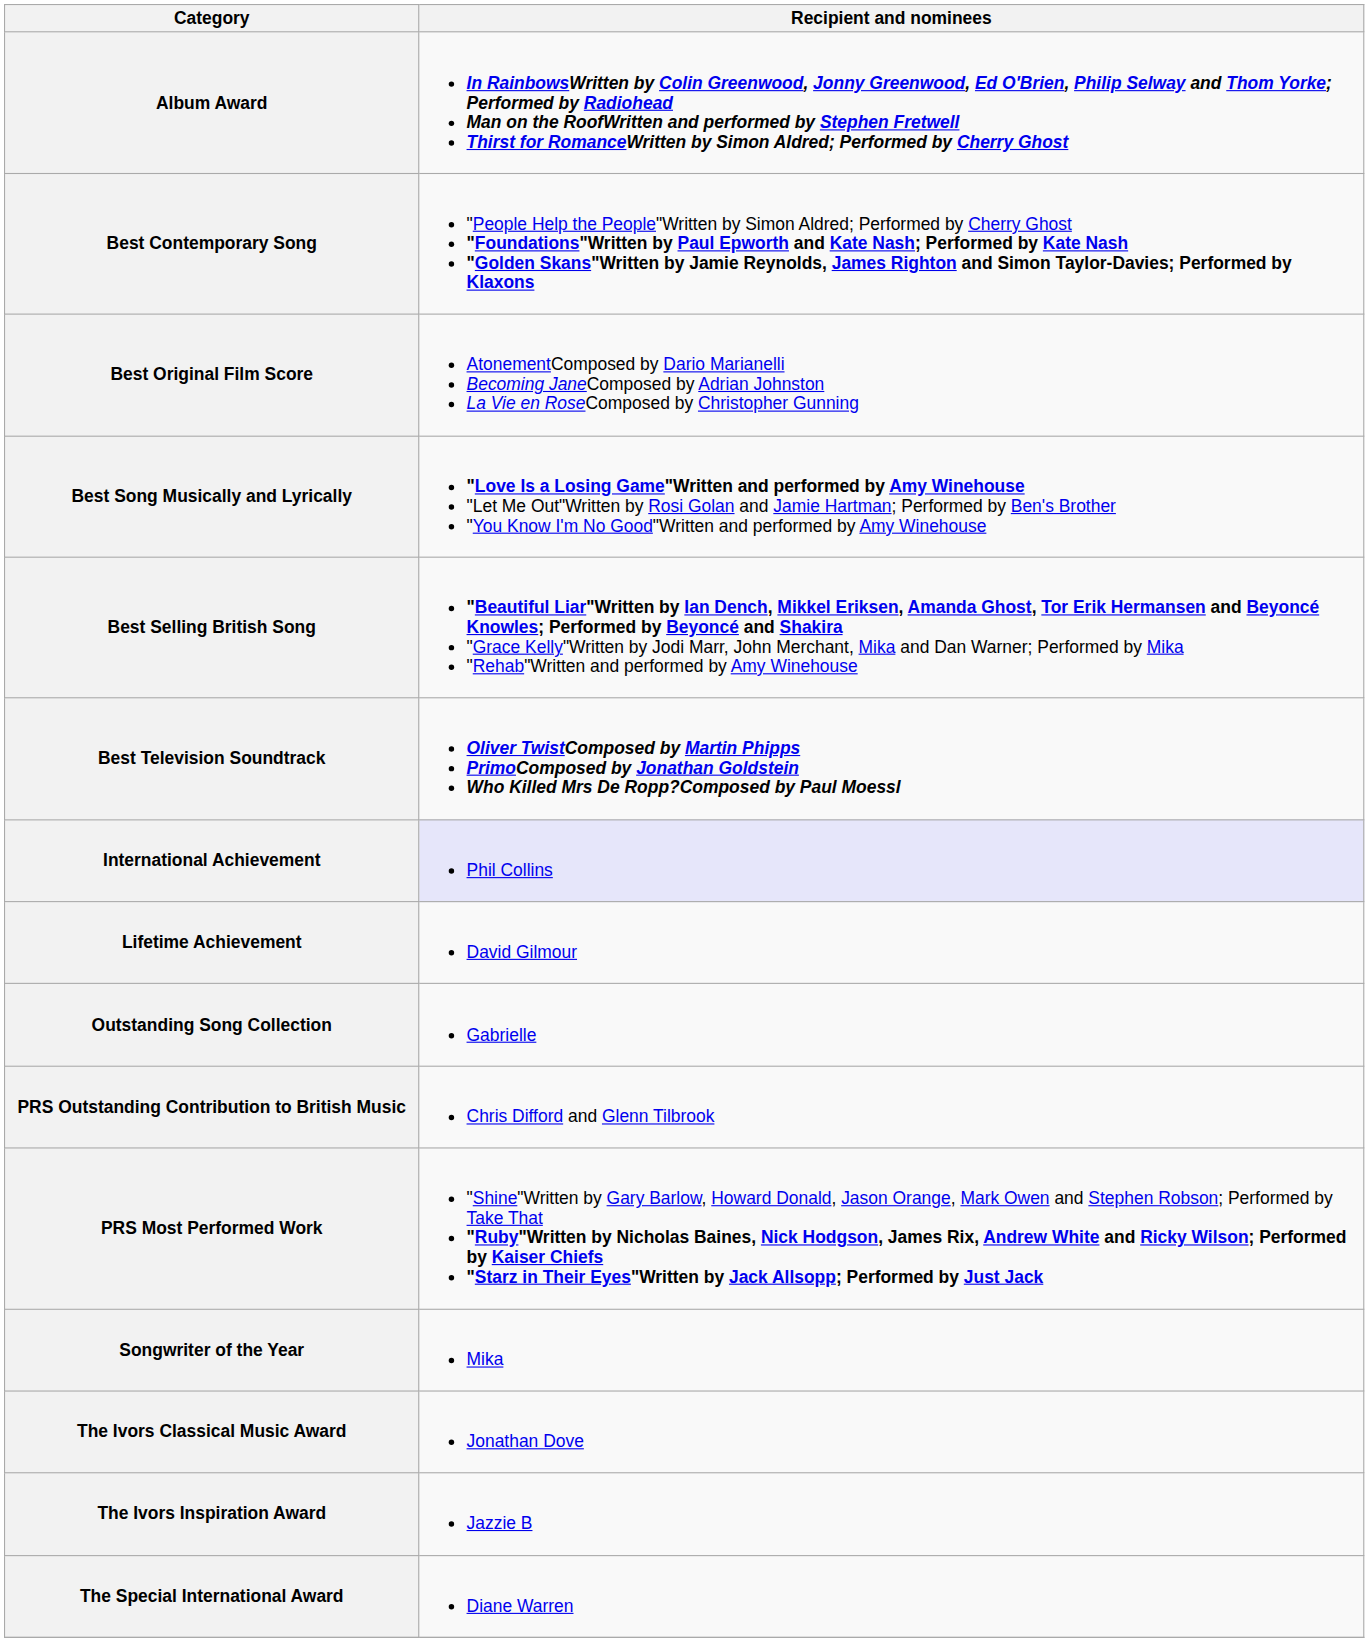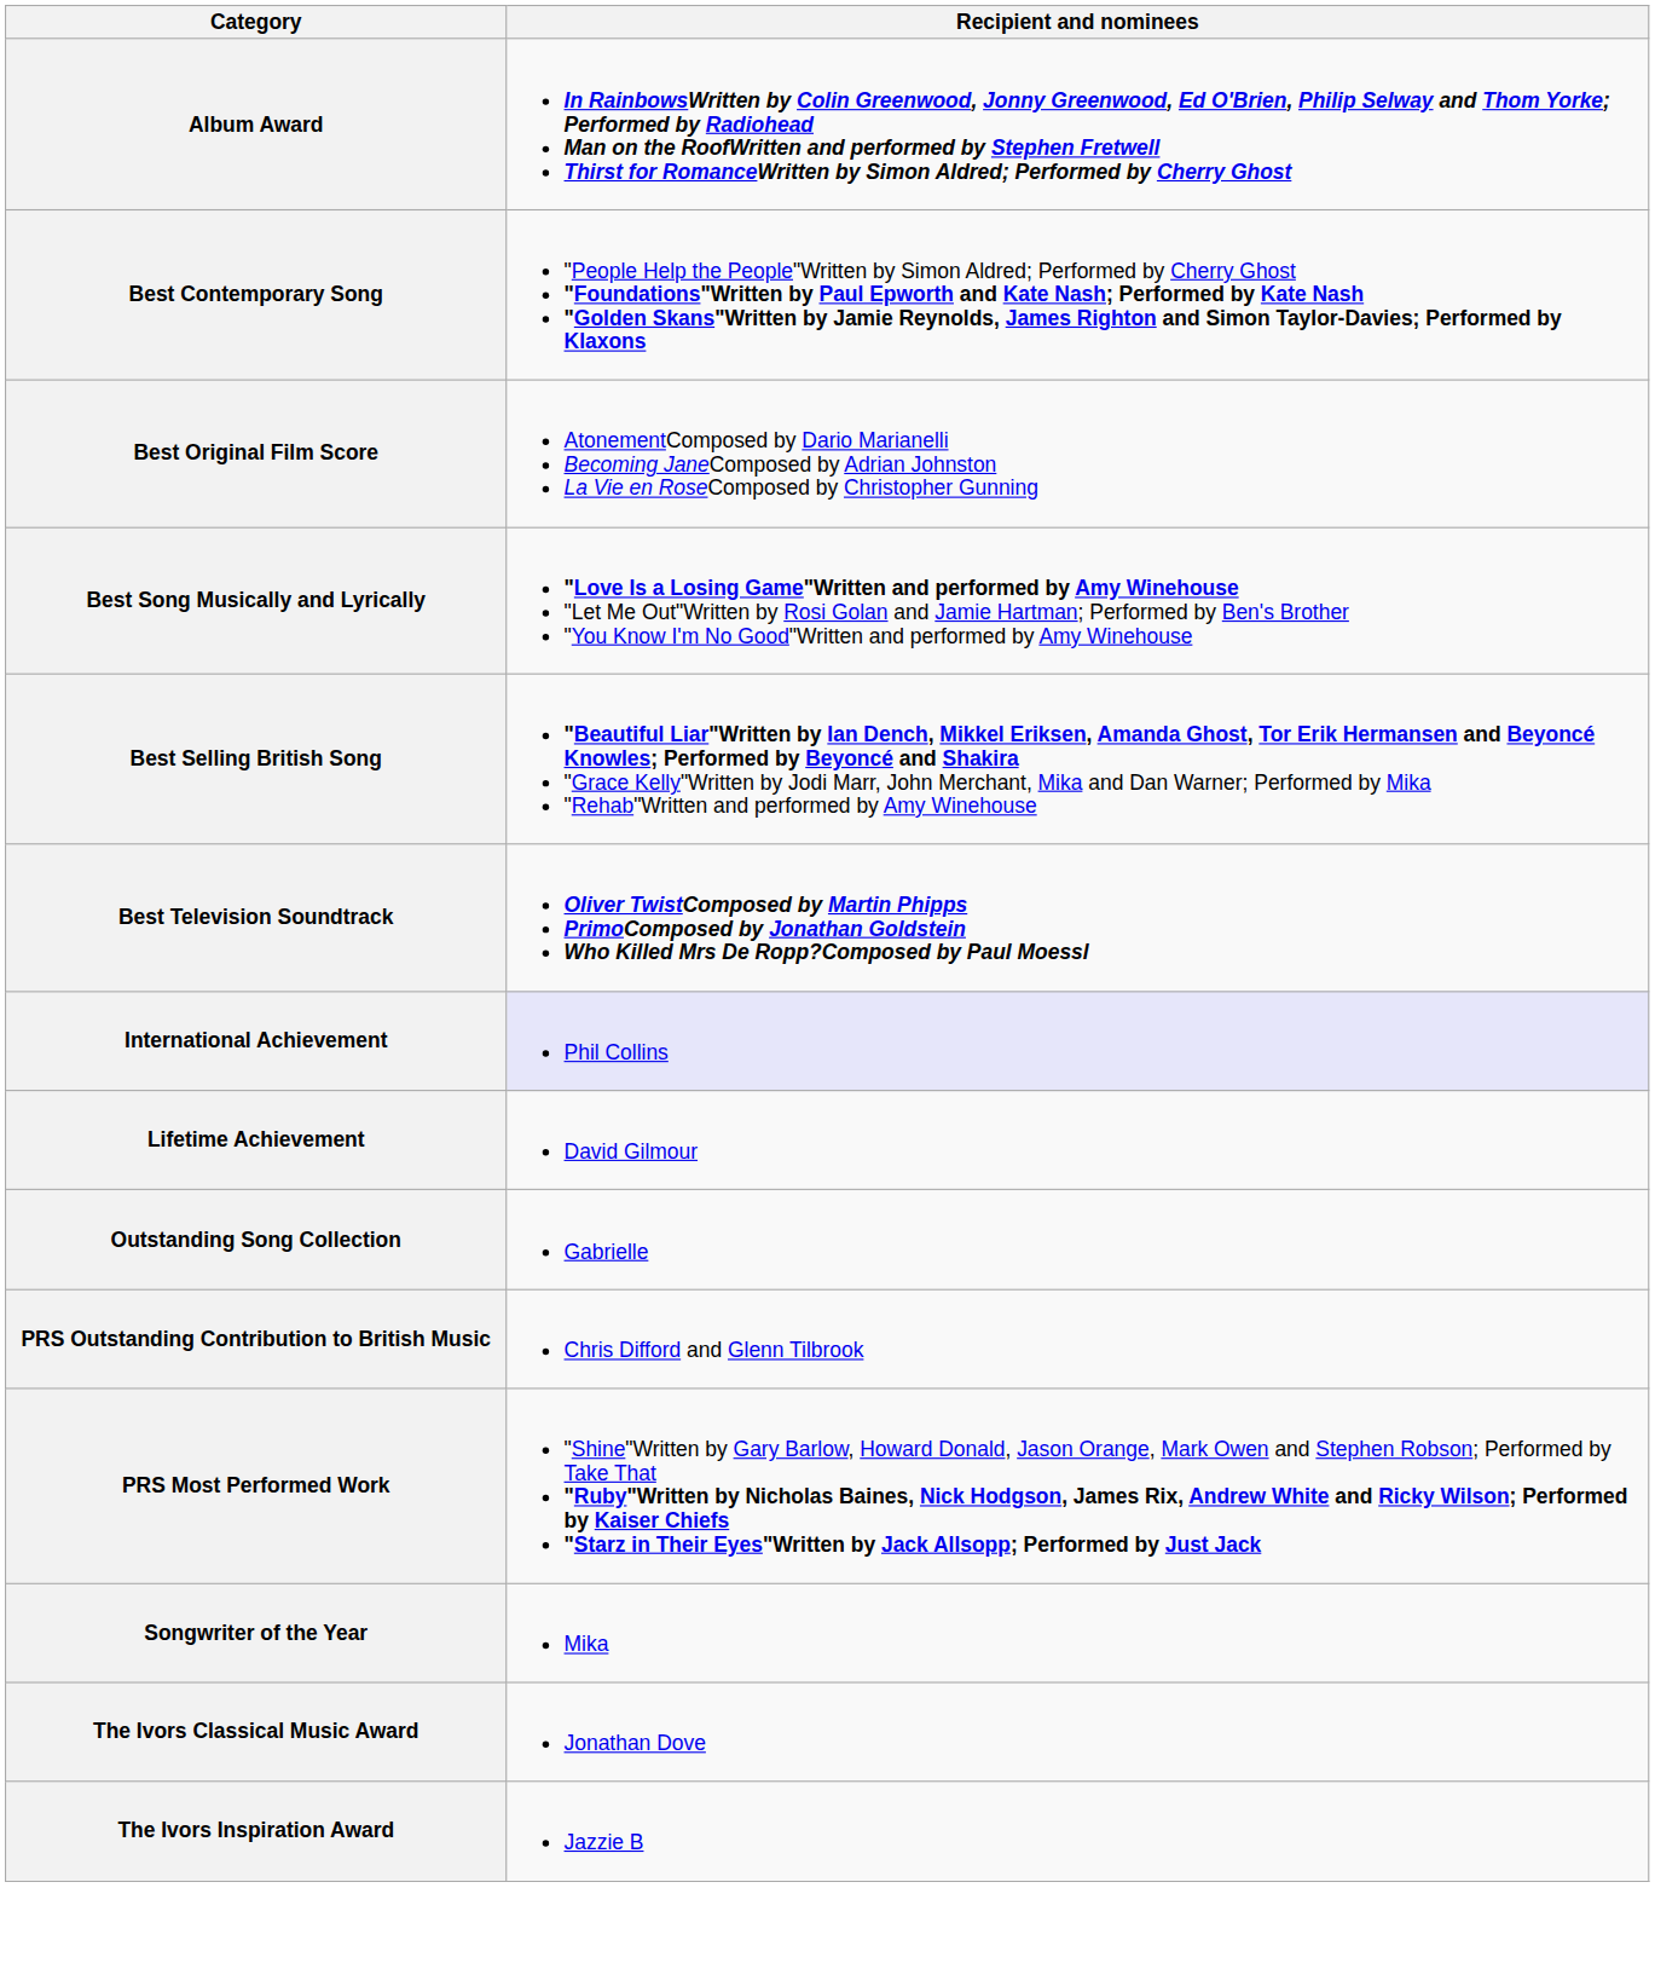- row: The Special International Award | Diane Warren
